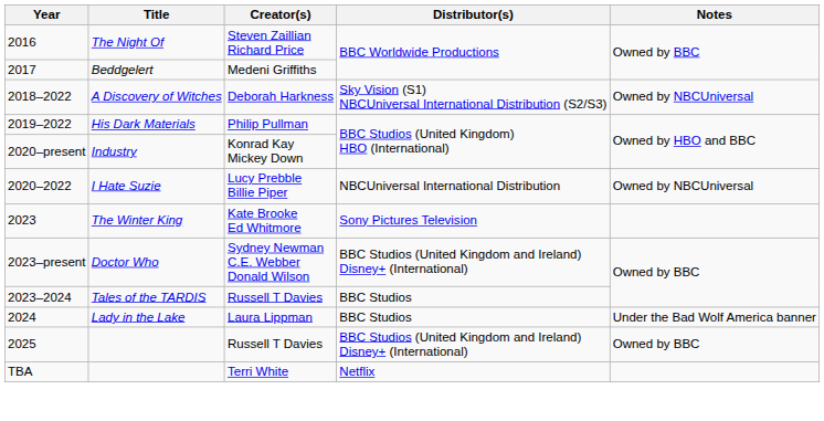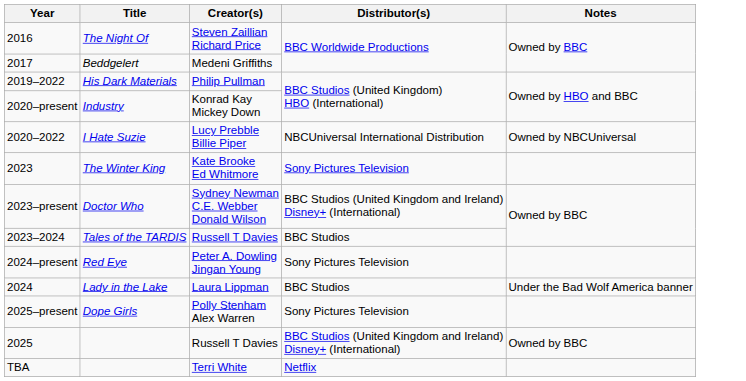- row: 2018–2022 | A Discovery of Witches | Deborah Harkness | Sky Vision (S1) NBCUniversal International Distribution (S2/S3) | Owned by NBCUniversal
+ row: 2024–present | Red Eye | Peter A. Dowling Jingan Young | Sony Pictures Television
+ row: 2025–present | Dope Girls | Polly Stenham Alex Warren | Sony Pictures Television
